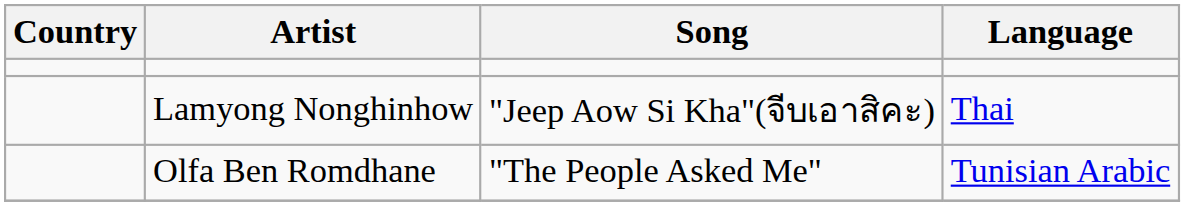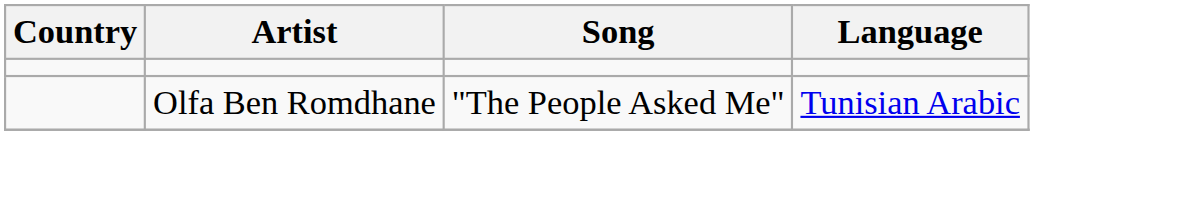- row: Lamyong Nonghinhow | "Jeep Aow Si Kha"(จีบเอาสิคะ) | Thai
